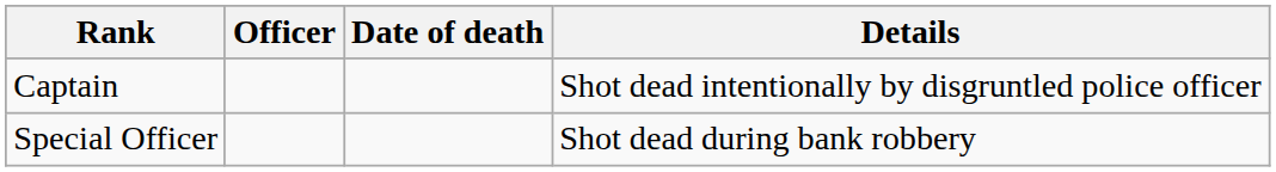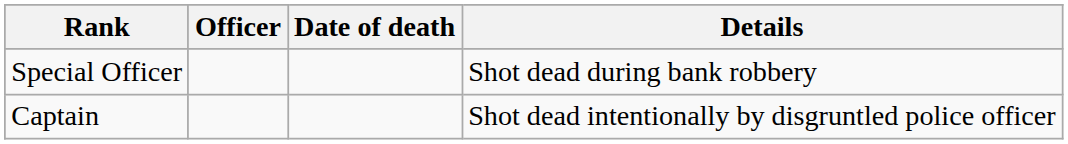rows swapped: Special Officer <-> Captain
